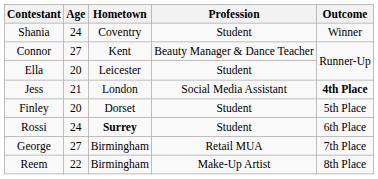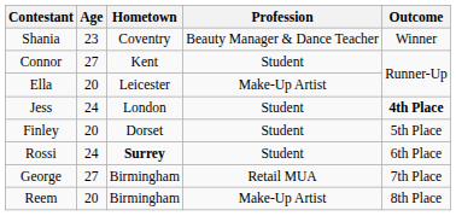Shania | Age: 24 -> 23
Shania | Profession: Student -> Beauty Manager & Dance Teacher
Connor | Profession: Beauty Manager & Dance Teacher -> Student
Ella | Profession: Student -> Make-Up Artist
Jess | Age: 21 -> 24
Jess | Profession: Social Media Assistant -> Student
Reem | Age: 22 -> 20
